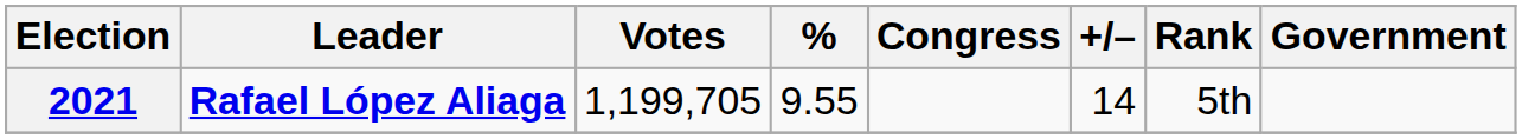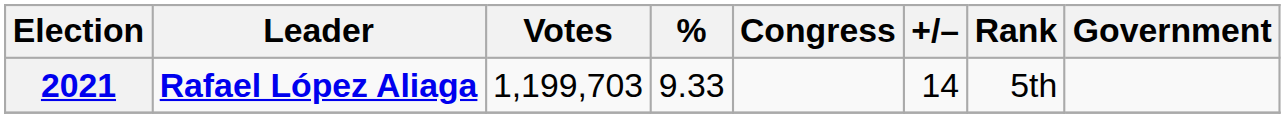2021 | Votes: 1,199,705 -> 1,199,703
2021 | %: 9.55 -> 9.33
